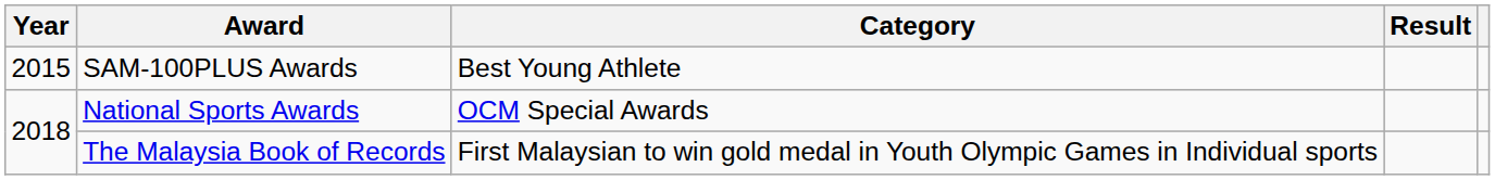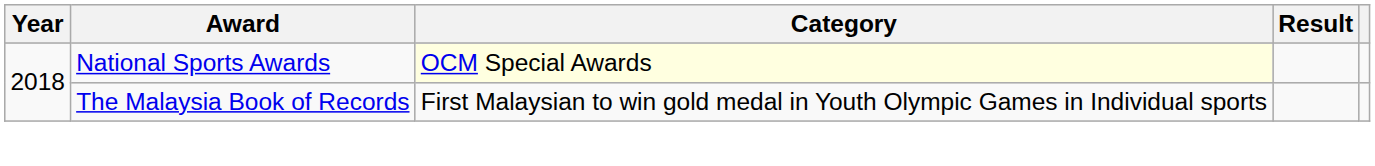- row: 2015 | SAM-100PLUS Awards | Best Young Athlete
National Sports Awards | Category: no background -> lightyellow background
